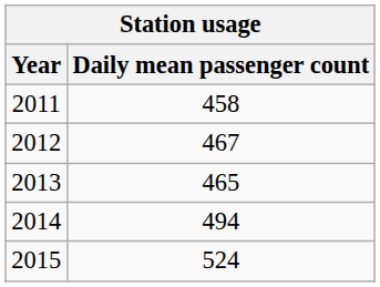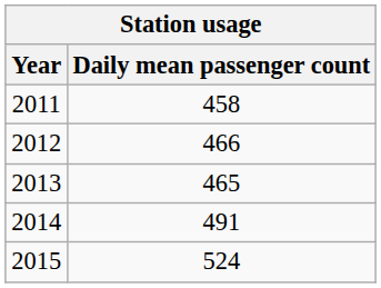2012 | Daily mean passenger count: 467 -> 466
2014 | Daily mean passenger count: 494 -> 491
